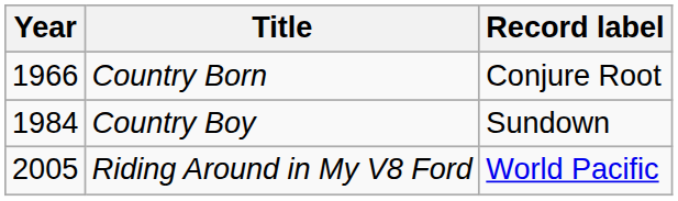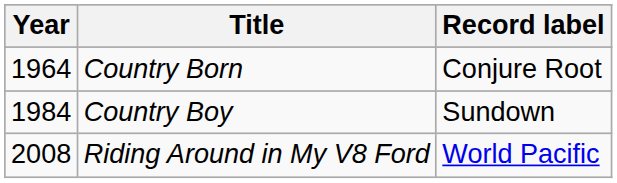Country Born | Year: 1966 -> 1964
Riding Around in My V8 Ford | Year: 2005 -> 2008
